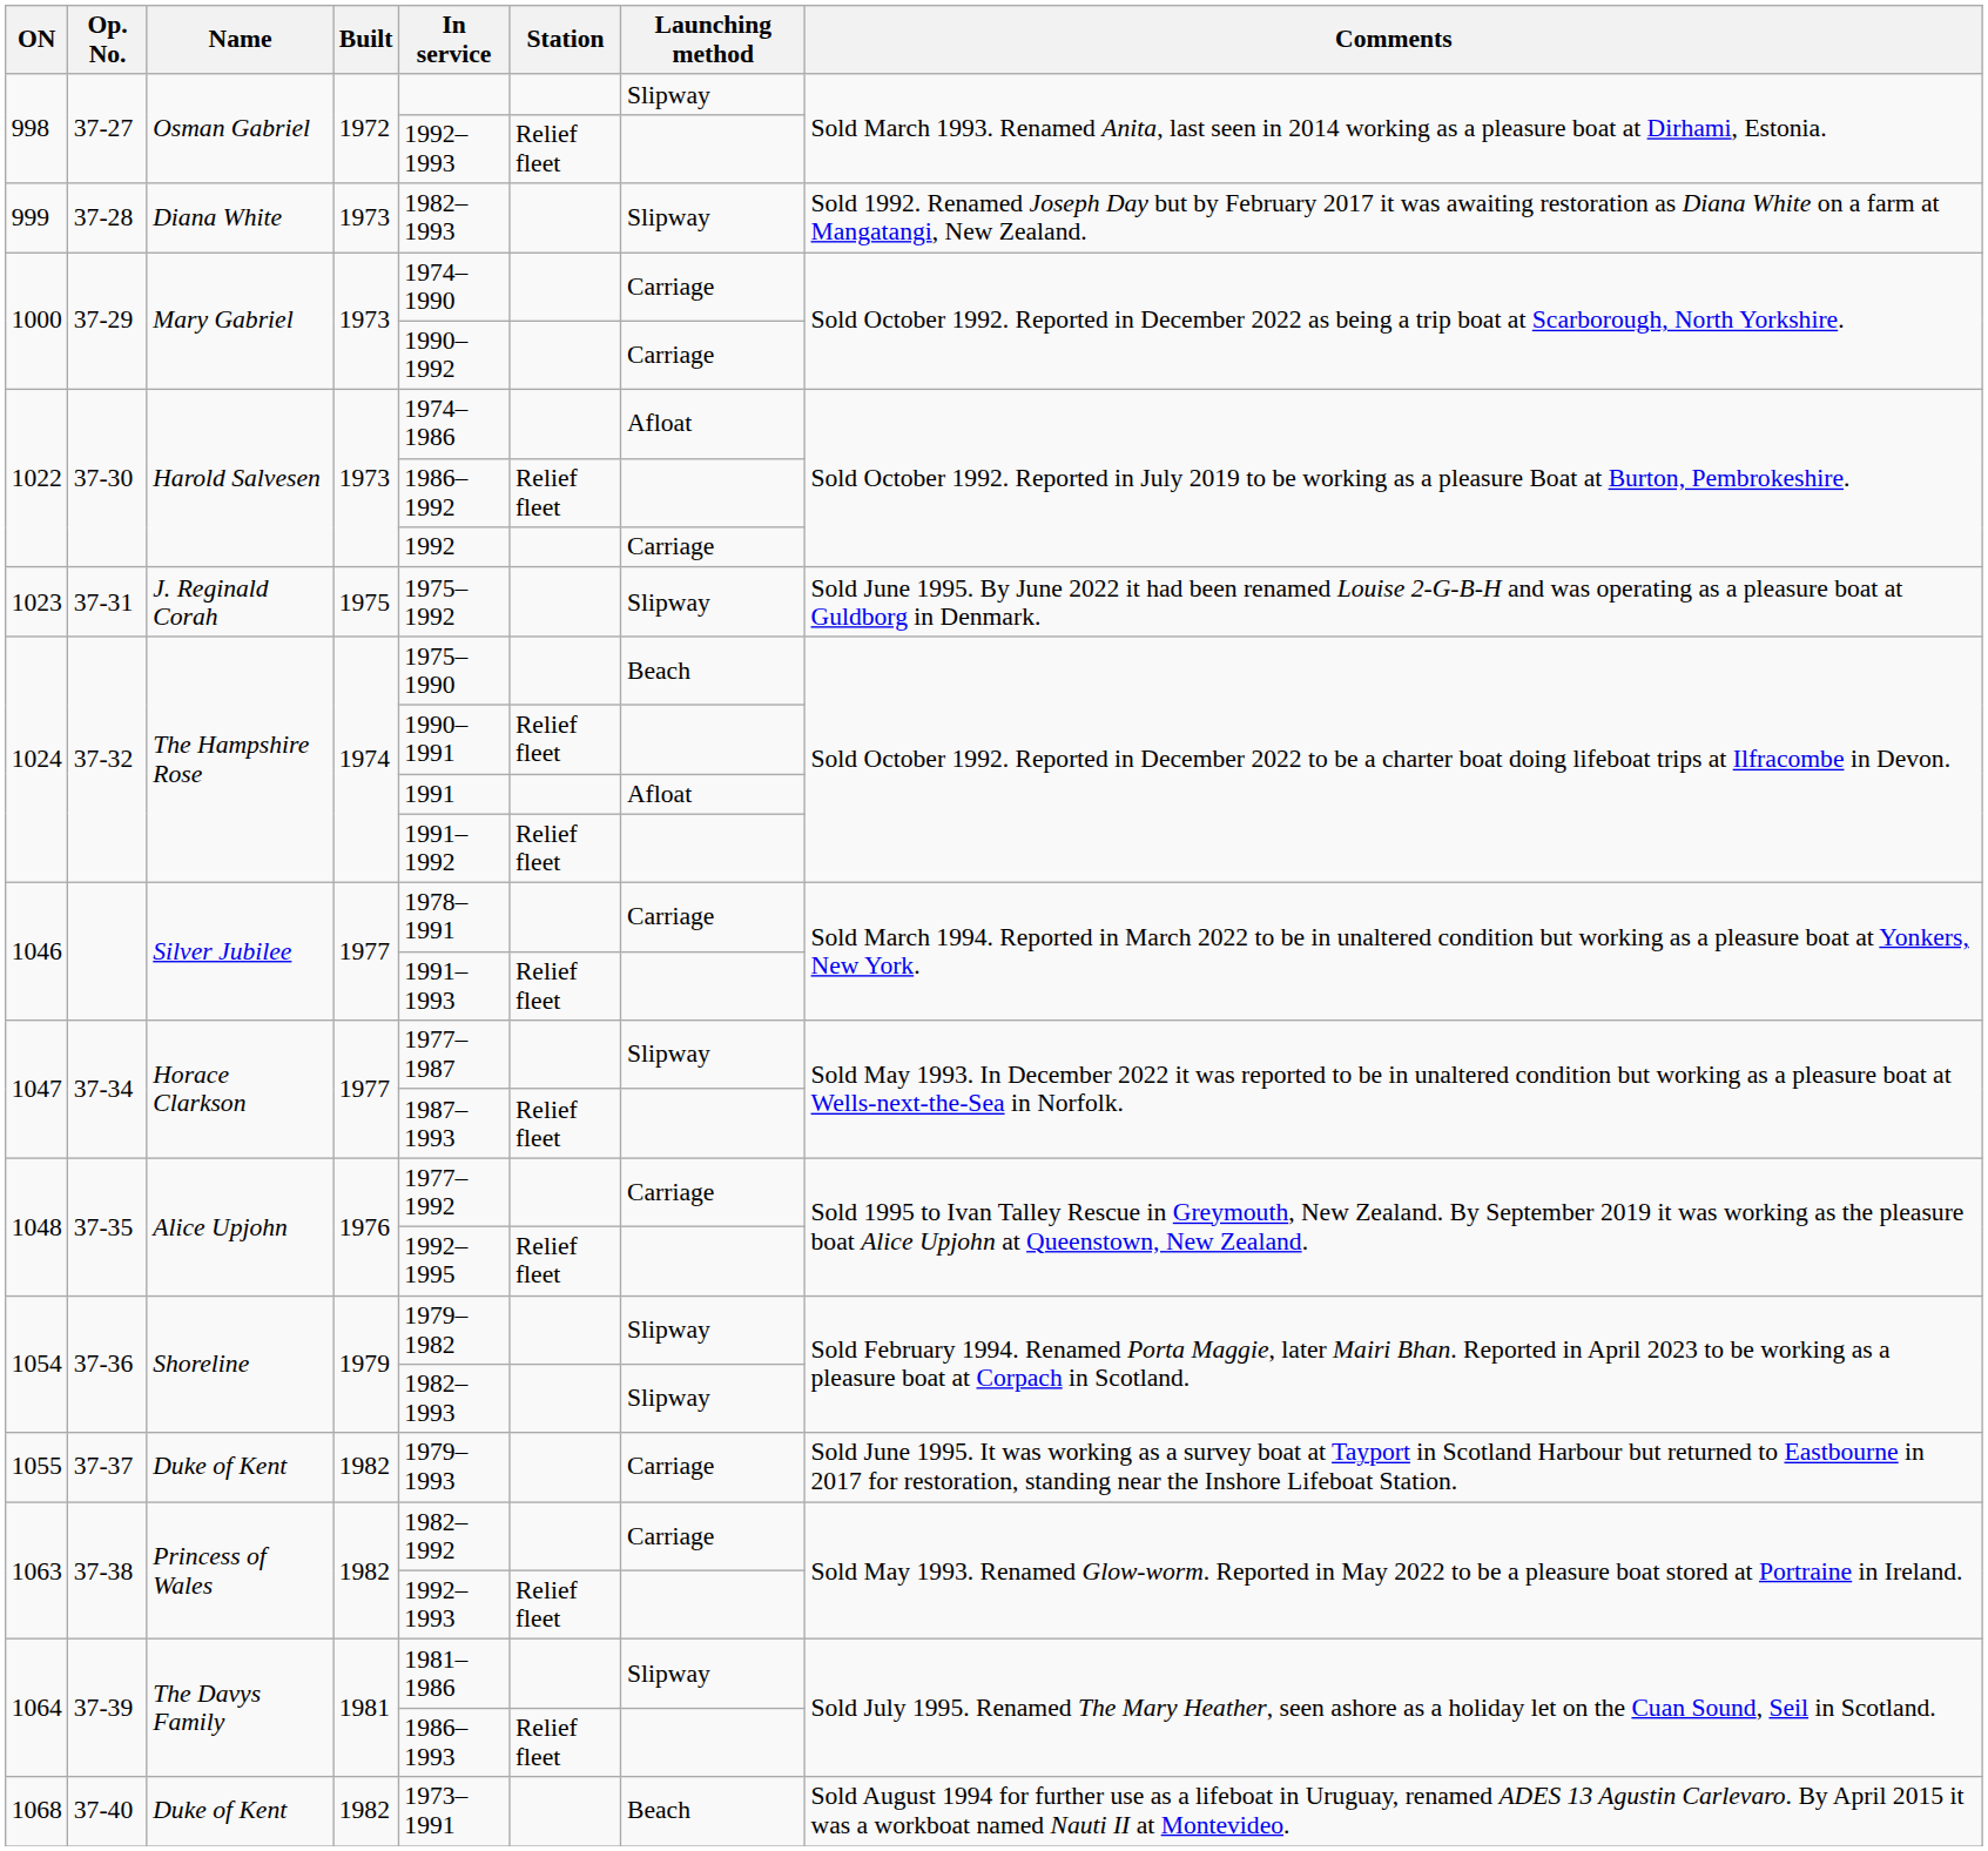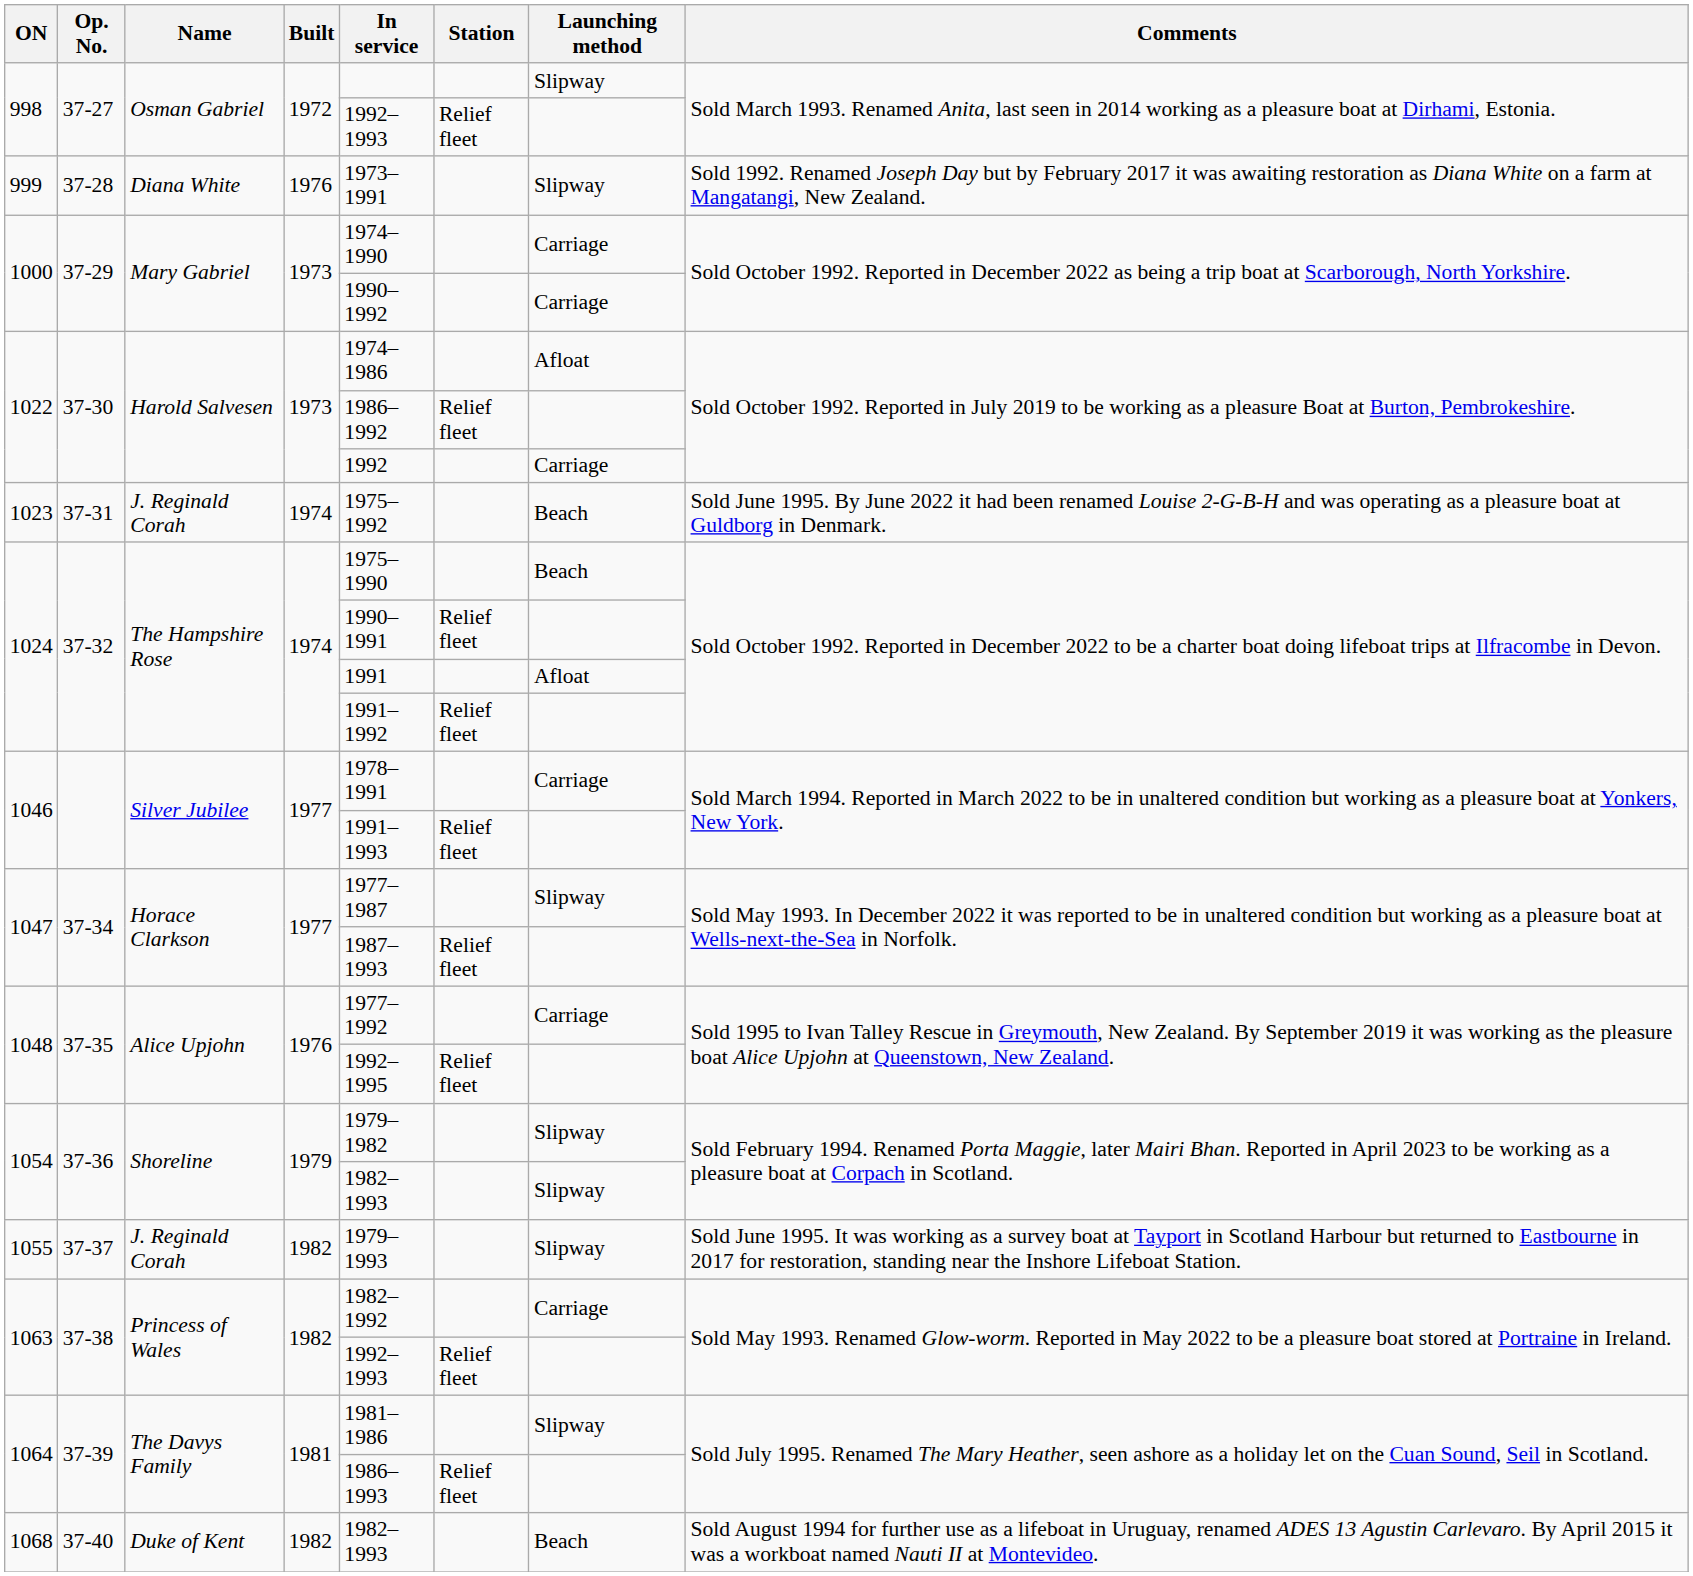999 | Built: 1973 -> 1976
999 | In service: 1982–1993 -> 1973–1991
1023 | Built: 1975 -> 1974
1023 | Launching method: Slipway -> Beach
1055 | Name: Duke of Kent -> J. Reginald Corah
1055 | Launching method: Carriage -> Slipway
1068 | In service: 1973–1991 -> 1982–1993
